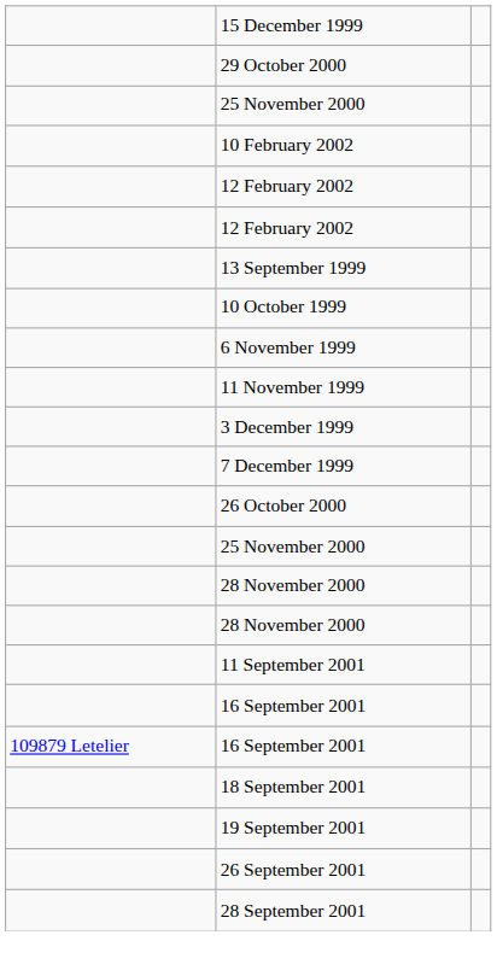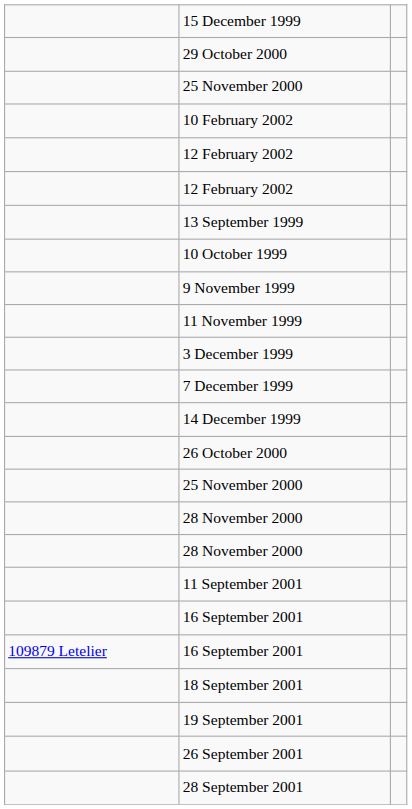- row: 6 November 1999
+ row: 9 November 1999
+ row: 14 December 1999
